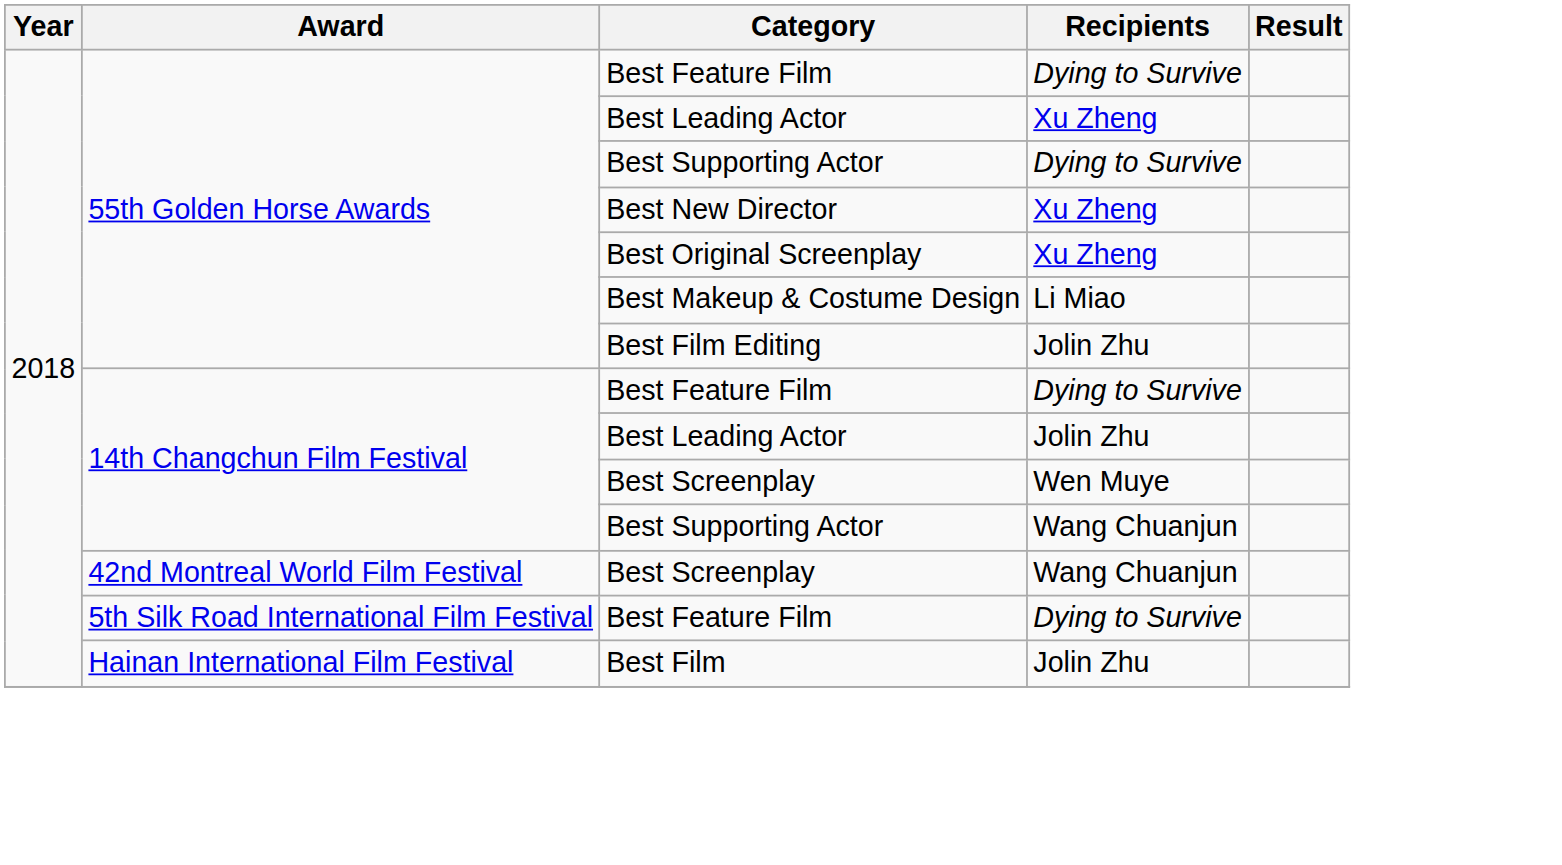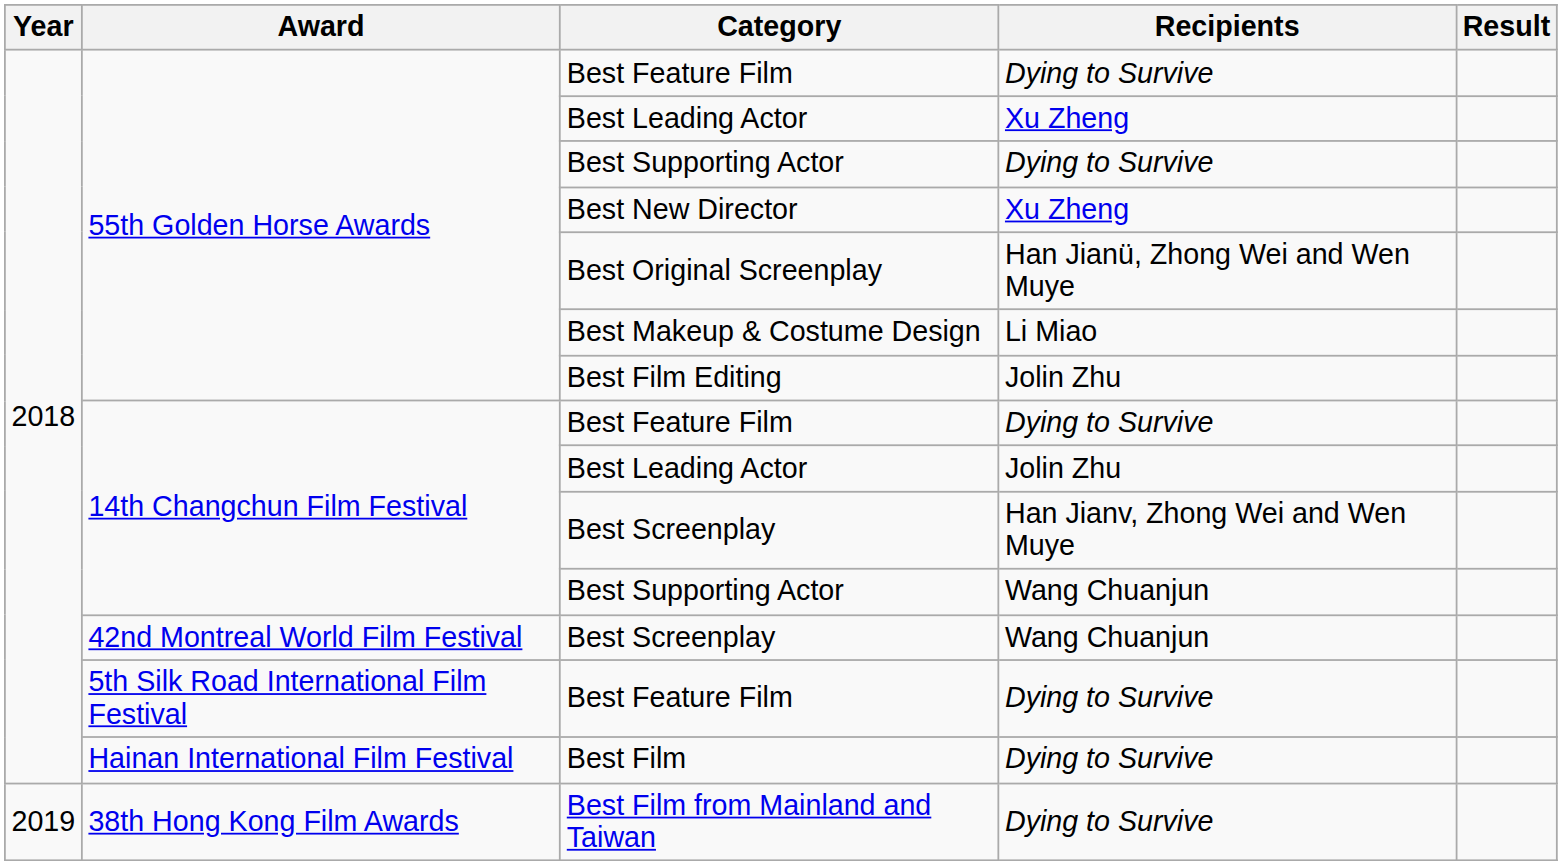Best Original Screenplay | Recipients: Xu Zheng -> Han Jianü, Zhong Wei and Wen Muye
14th Changchun Film Festival / Best Screenplay | Recipients: Wen Muye -> Han Jianv, Zhong Wei and Wen Muye
Best Film | Recipients: Jolin Zhu -> Dying to Survive
+ row: 2019 | 38th Hong Kong Film Awards | Best Film from Mainland and Taiwan | Dying to Survive
